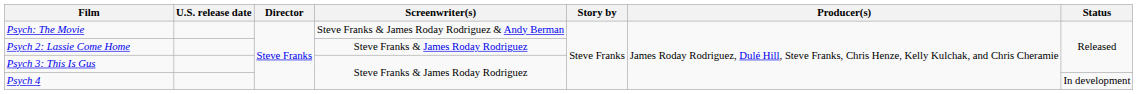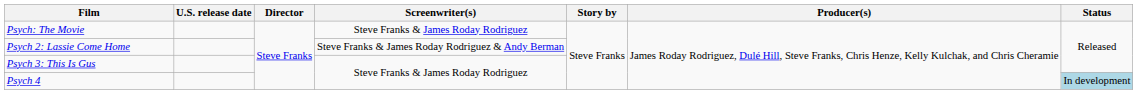Psych: The Movie | Screenwriter(s): Steve Franks & James Roday Rodriguez & Andy Berman -> Steve Franks & James Roday Rodriguez
Psych 2: Lassie Come Home | Screenwriter(s): Steve Franks & James Roday Rodriguez -> Steve Franks & James Roday Rodriguez & Andy Berman
Psych 4 | Status: no background -> lightblue background
